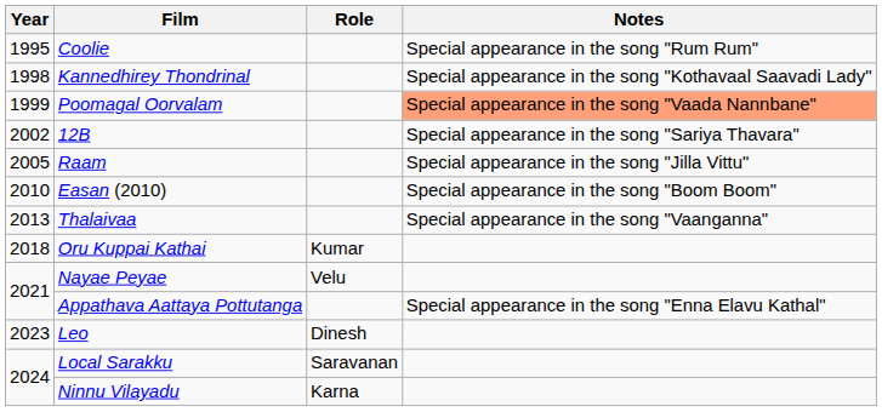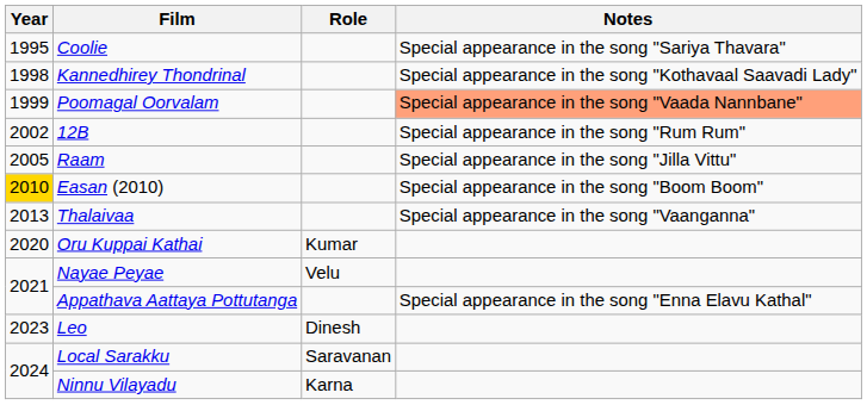Coolie | Notes: Special appearance in the song "Rum Rum" -> Special appearance in the song "Sariya Thavara"
12B | Notes: Special appearance in the song "Sariya Thavara" -> Special appearance in the song "Rum Rum"
Easan (2010) | Year: no background -> gold background
Oru Kuppai Kathai | Year: 2018 -> 2020
